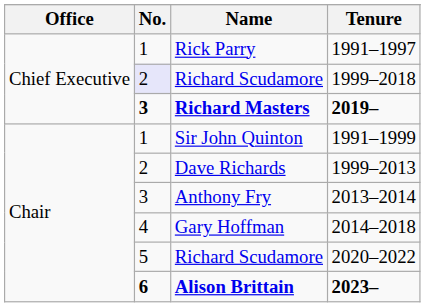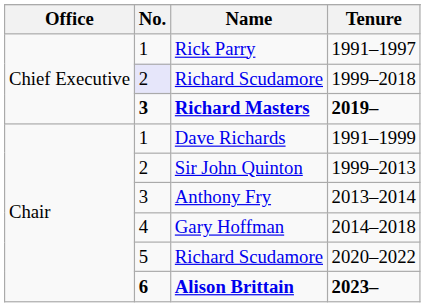1991–1999 | Name: Sir John Quinton -> Dave Richards
1999–2013 | Name: Dave Richards -> Sir John Quinton
